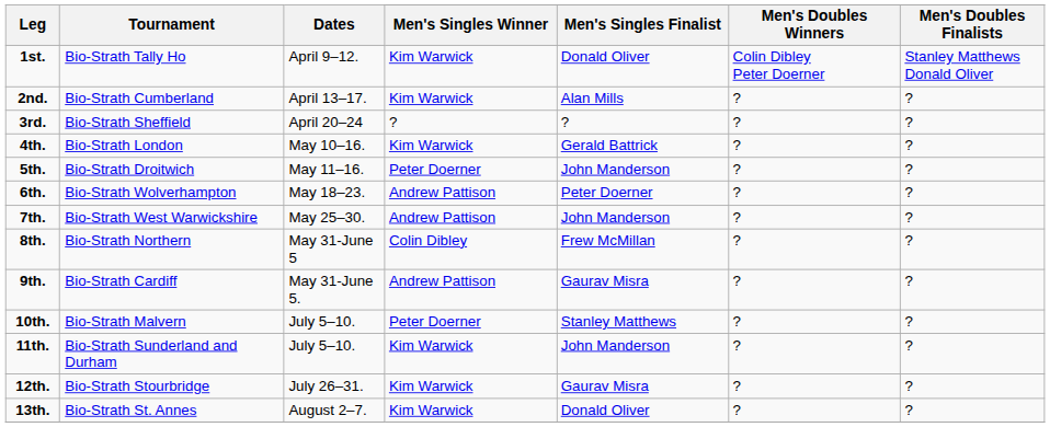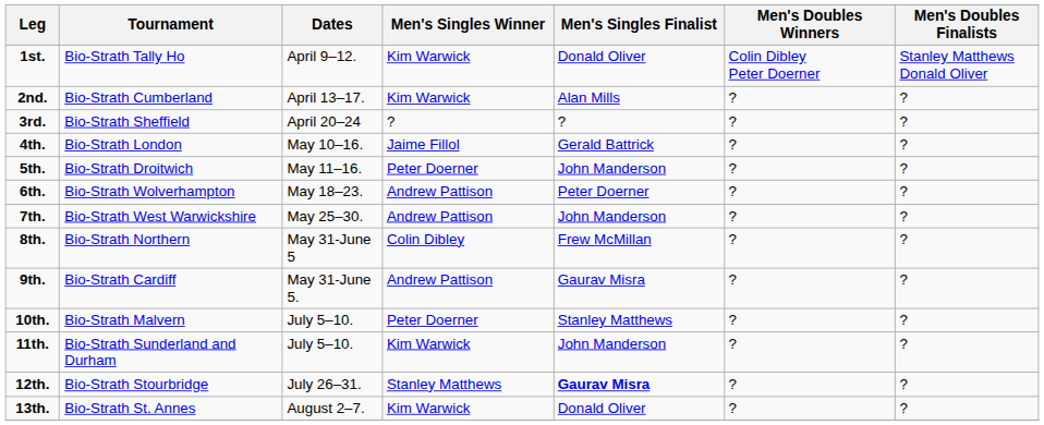4th. | Men's Singles Winner: Kim Warwick -> Jaime Fillol
12th. | Men's Singles Winner: Kim Warwick -> Stanley Matthews
12th. | Men's Singles Finalist: normal -> bold
